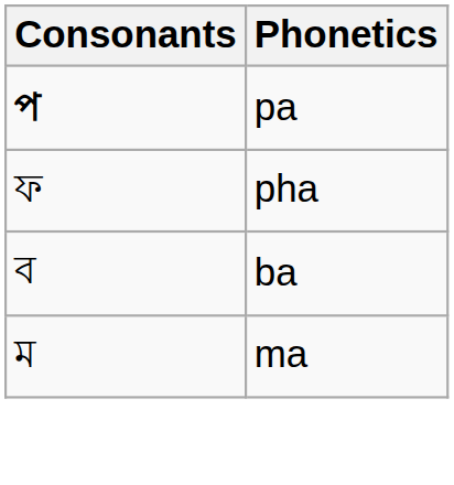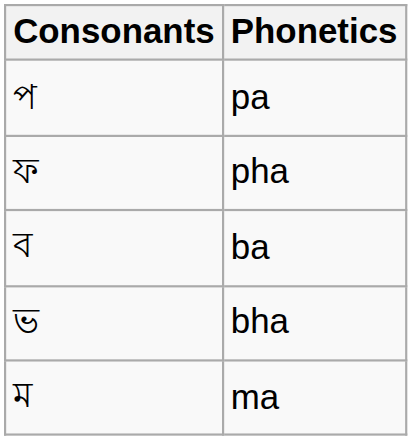pa | Consonants: bold -> normal
+ row: ভ | bha
